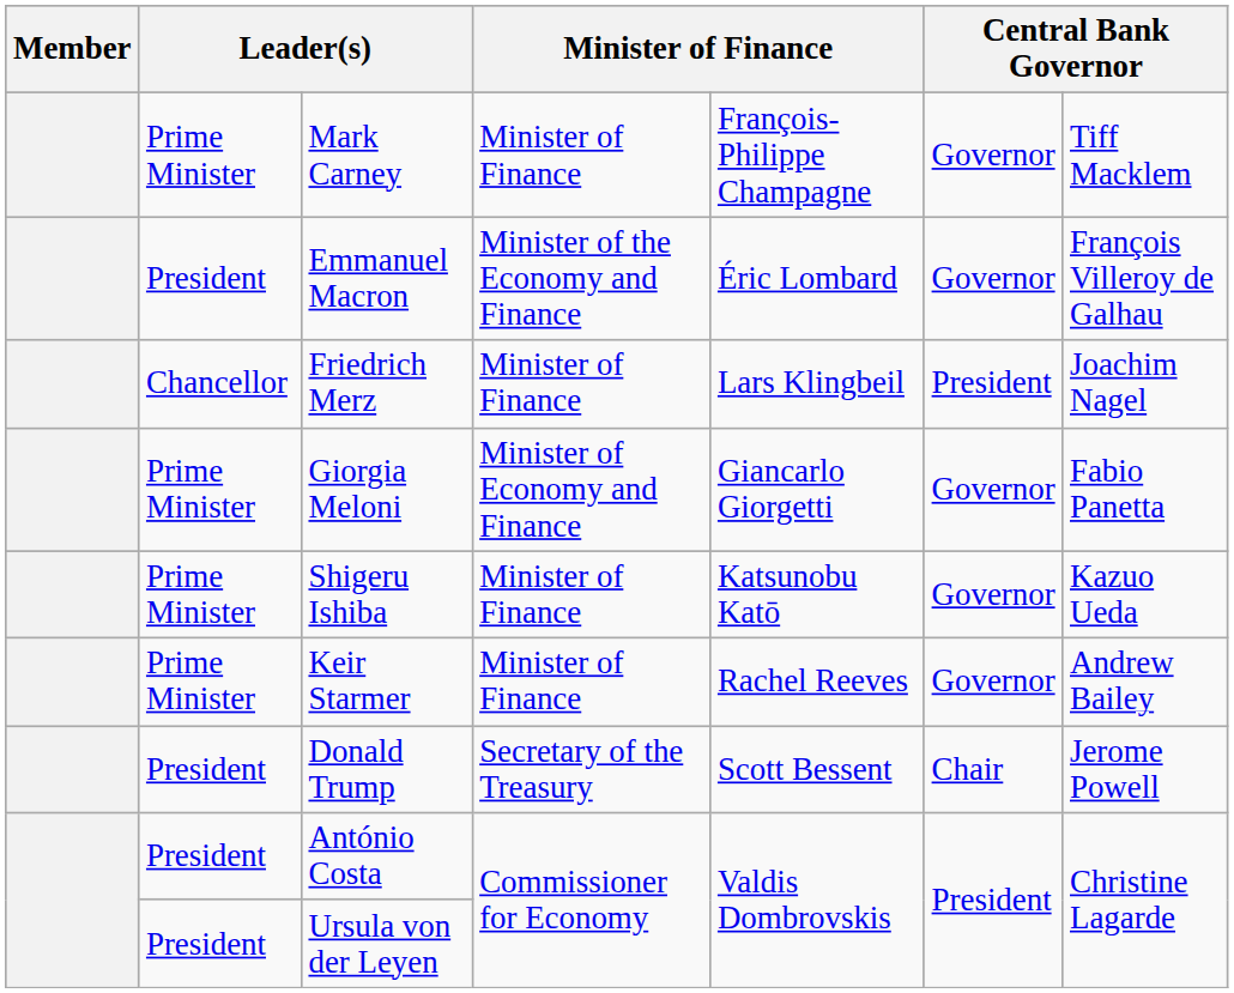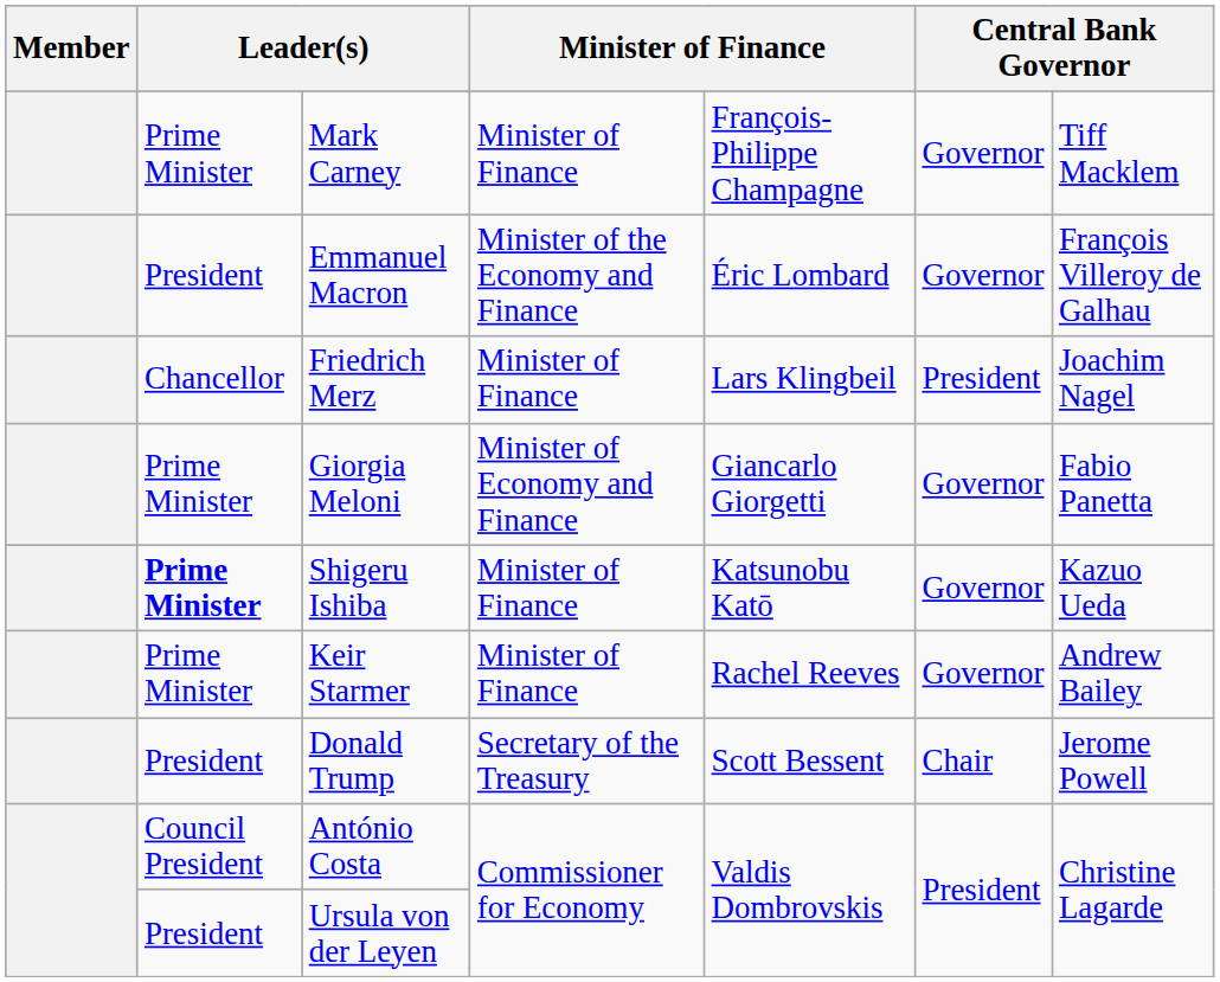Shigeru Ishiba | column 2: normal -> bold
António Costa | column 2: President -> Council President
